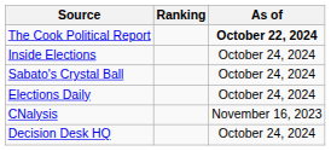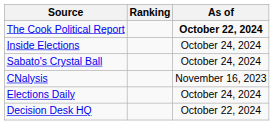rows swapped: Elections Daily <-> CNalysis
Decision Desk HQ | As of: October 24, 2024 -> October 22, 2024
